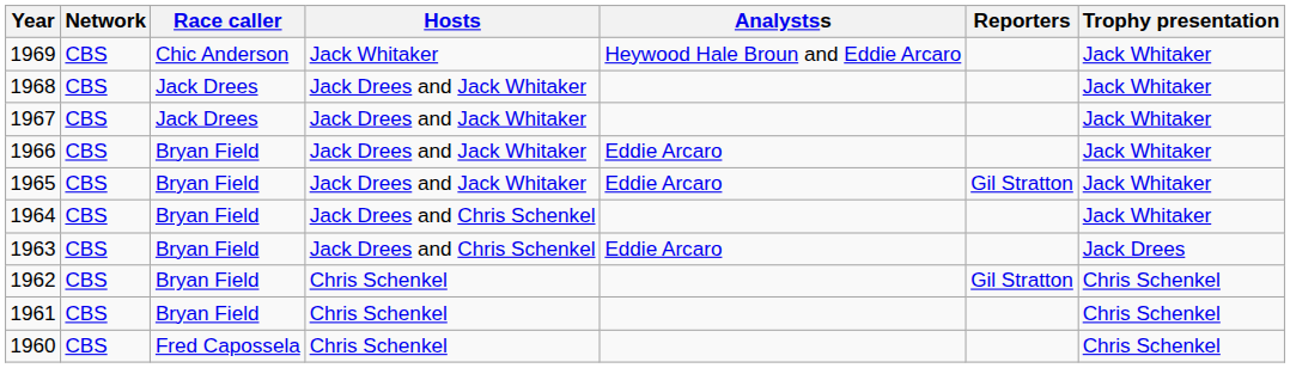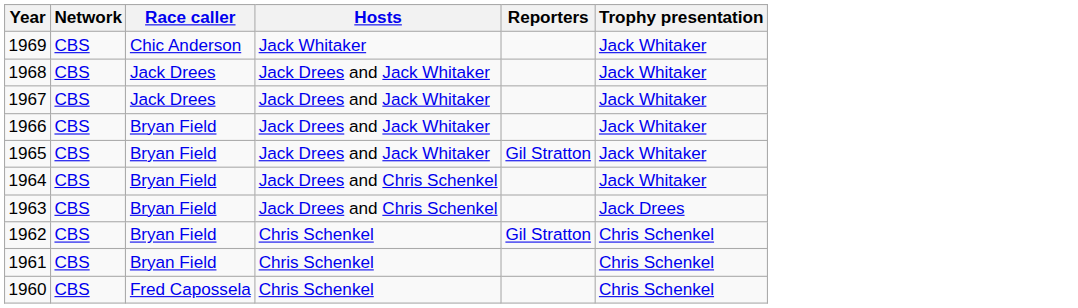- column: Analystss | Heywood Hale Broun and Eddie Arcaro | Eddie Arcaro | Eddie Arcaro | Eddie Arcaro
